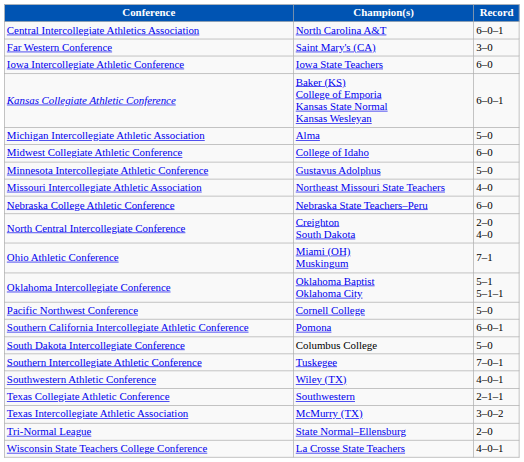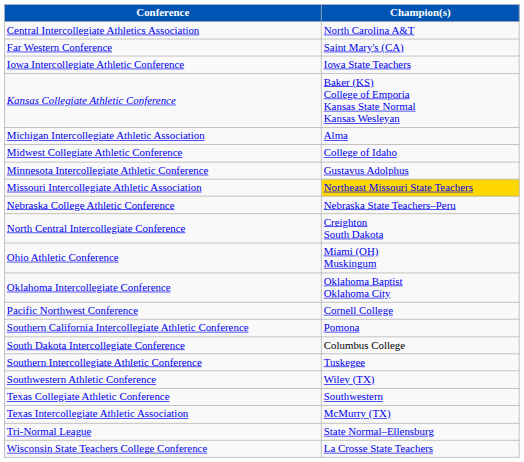- column: Record | 6–0–1 | 3–0 | 6–0 | 6–0–1 | 5–0 | 6–0 | 5–0 | 4–0 | 6–0 | 2–0 4–0 | 7–1 | 5–1 5–1–1 | 5–0 | 6–0–1 | 5–0 | 7–0–1 | 4–0–1 | 2–1–1 | 3–0–2 | 2–0 | 4–0–1
Missouri Intercollegiate Athletic Association | Champion(s): no background -> gold background
